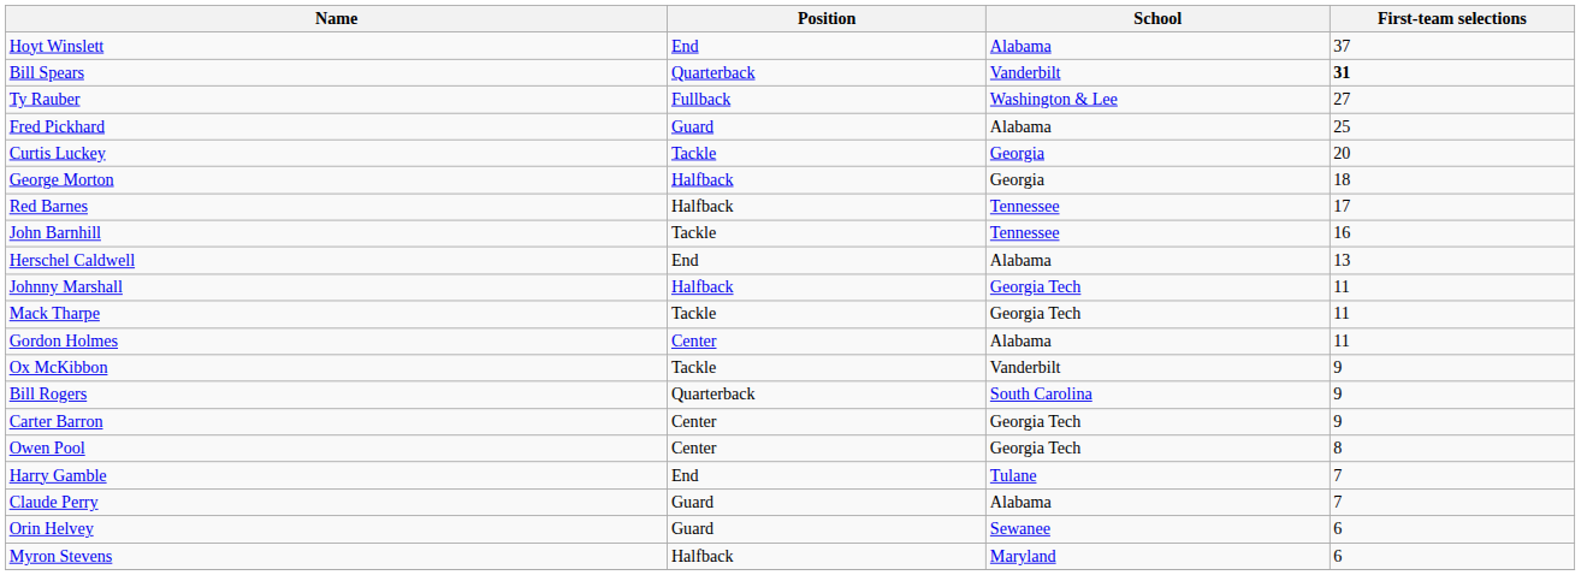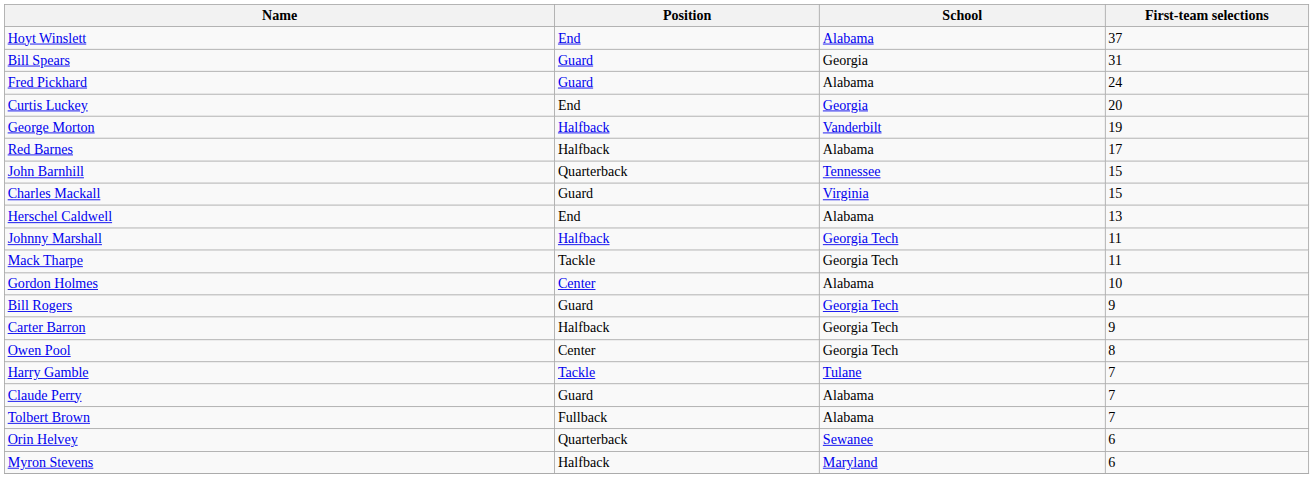Bill Spears | Position: Quarterback -> Guard
Bill Spears | School: Vanderbilt -> Georgia
Bill Spears | First-team selections: bold -> normal
- row: Ty Rauber | Fullback | Washington & Lee | 27
Fred Pickhard | First-team selections: 25 -> 24
Curtis Luckey | Position: Tackle -> End
George Morton | School: Georgia -> Vanderbilt
George Morton | First-team selections: 18 -> 19
Red Barnes | School: Tennessee -> Alabama
John Barnhill | Position: Tackle -> Quarterback
John Barnhill | First-team selections: 16 -> 15
+ row: Charles Mackall | Guard | Virginia | 15
Gordon Holmes | First-team selections: 11 -> 10
- row: Ox McKibbon | Tackle | Vanderbilt | 9
Bill Rogers | Position: Quarterback -> Guard
Bill Rogers | School: South Carolina -> Georgia Tech
Carter Barron | Position: Center -> Halfback
Harry Gamble | Position: End -> Tackle
+ row: Tolbert Brown | Fullback | Alabama | 7
Orin Helvey | Position: Guard -> Quarterback
